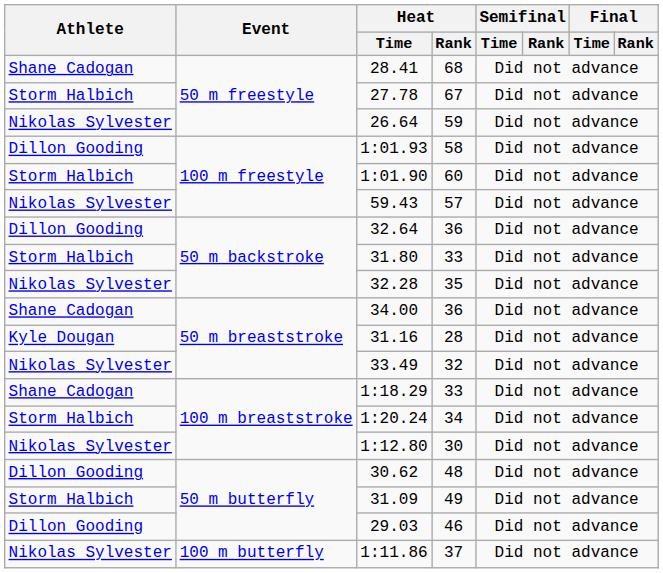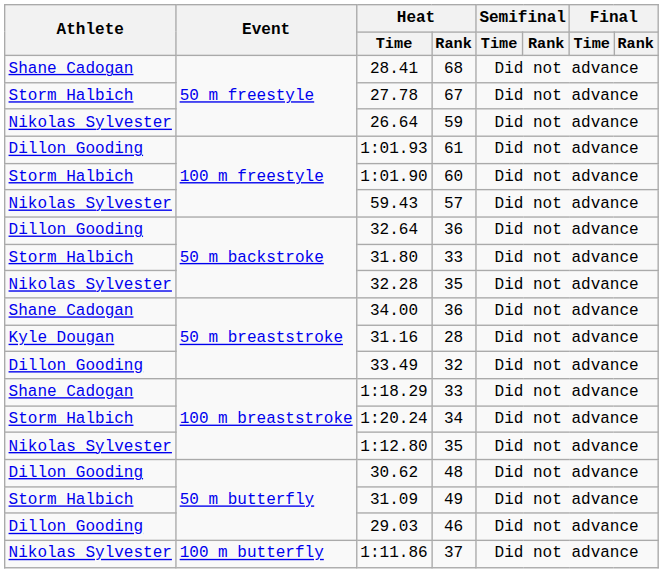1:01.93 | Heat / Rank: 58 -> 61
33.49 | Athlete: Nikolas Sylvester -> Dillon Gooding
1:12.80 | Heat / Rank: 30 -> 35
